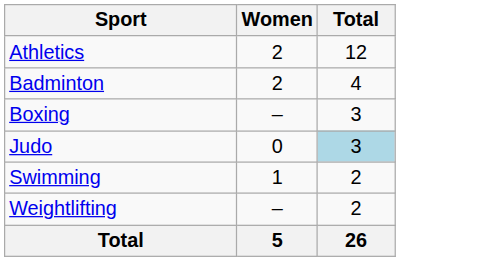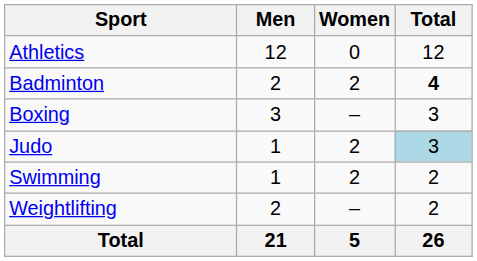+ column: Men | 12 | 2 | 3 | 1 | 1 | 2 | 21
Athletics | Women: 2 -> 0
Badminton | Total: normal -> bold
Judo | Women: 0 -> 2
Swimming | Women: 1 -> 2
